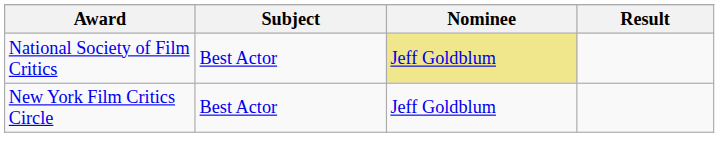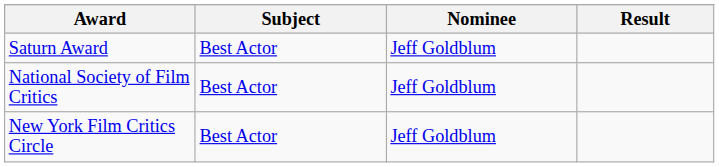+ row: Saturn Award | Best Actor | Jeff Goldblum
National Society of Film Critics | Nominee: khaki background -> no background
